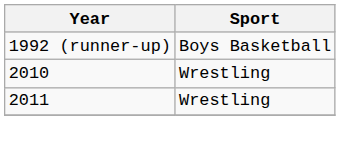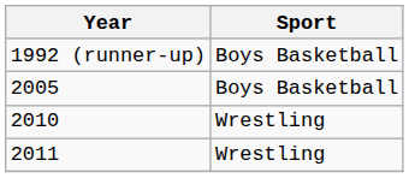+ row: 2005 | Boys Basketball
